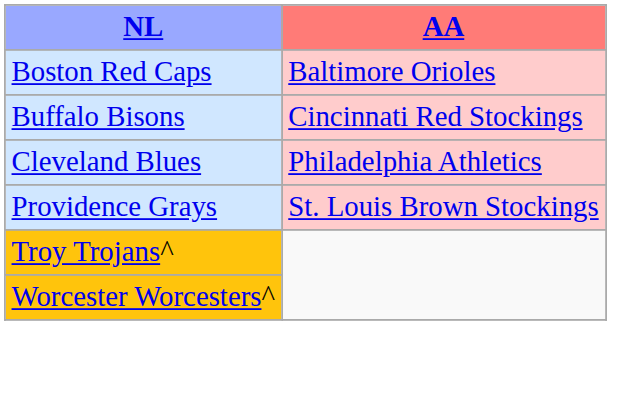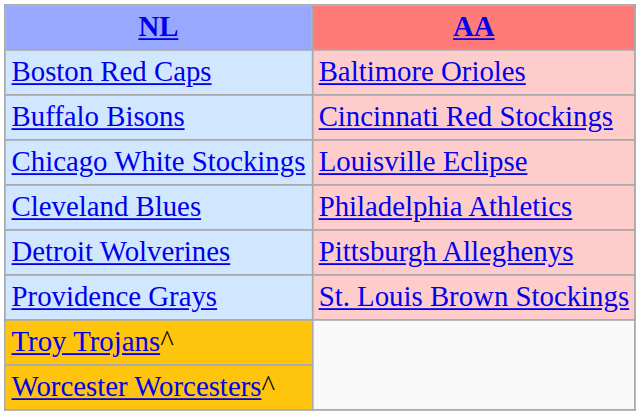+ row: Chicago White Stockings | Louisville Eclipse
+ row: Detroit Wolverines | Pittsburgh Alleghenys
